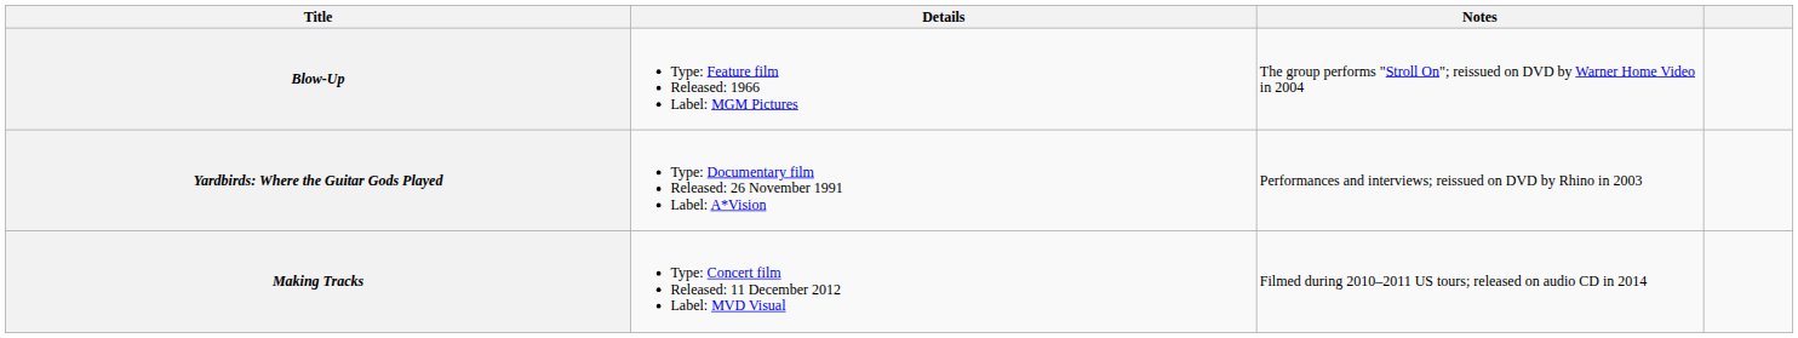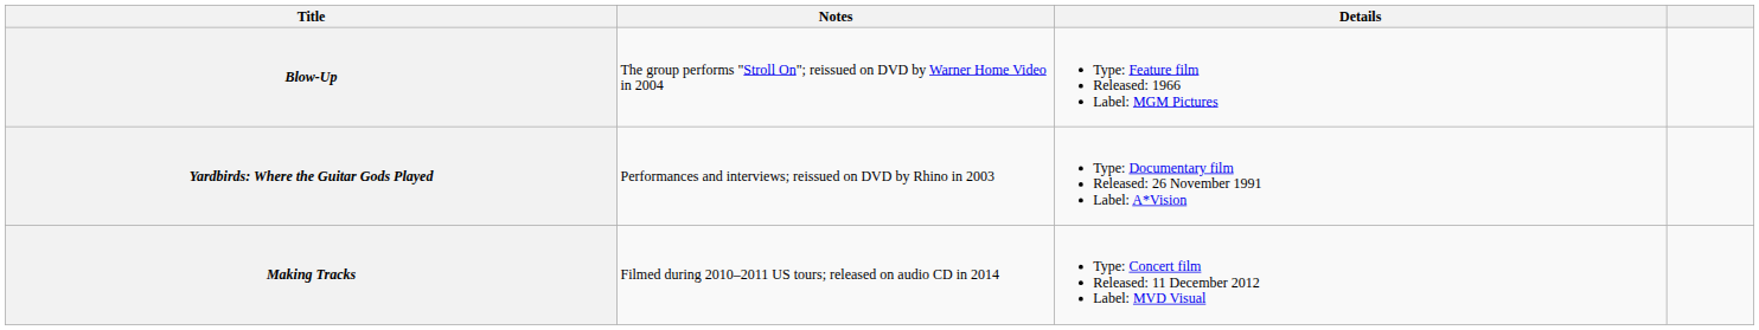columns swapped: Details <-> Notes
